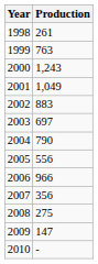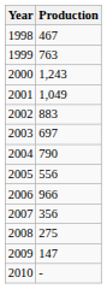1998 | Production: 261 -> 467
